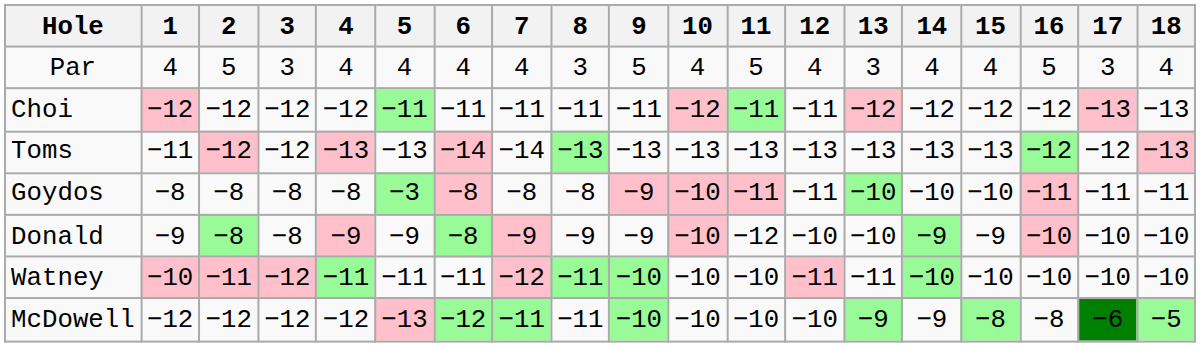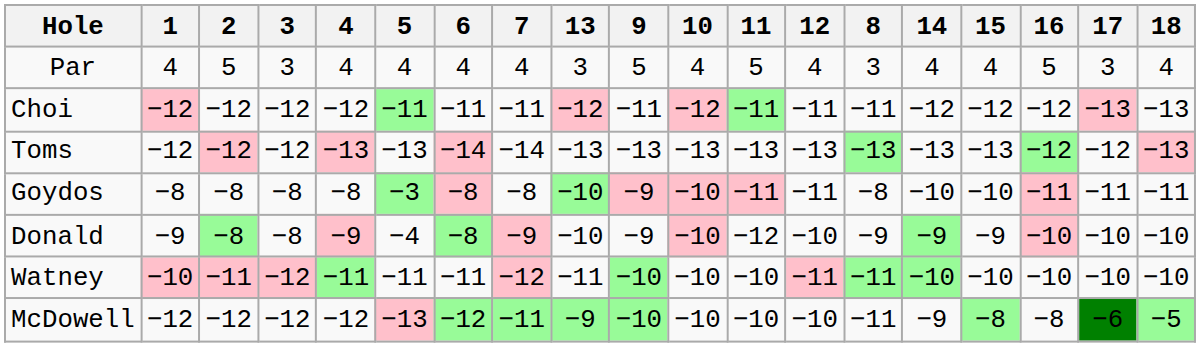columns swapped: 8 <-> 13
Toms | 1: −11 -> −12
Donald | 5: −9 -> −4
